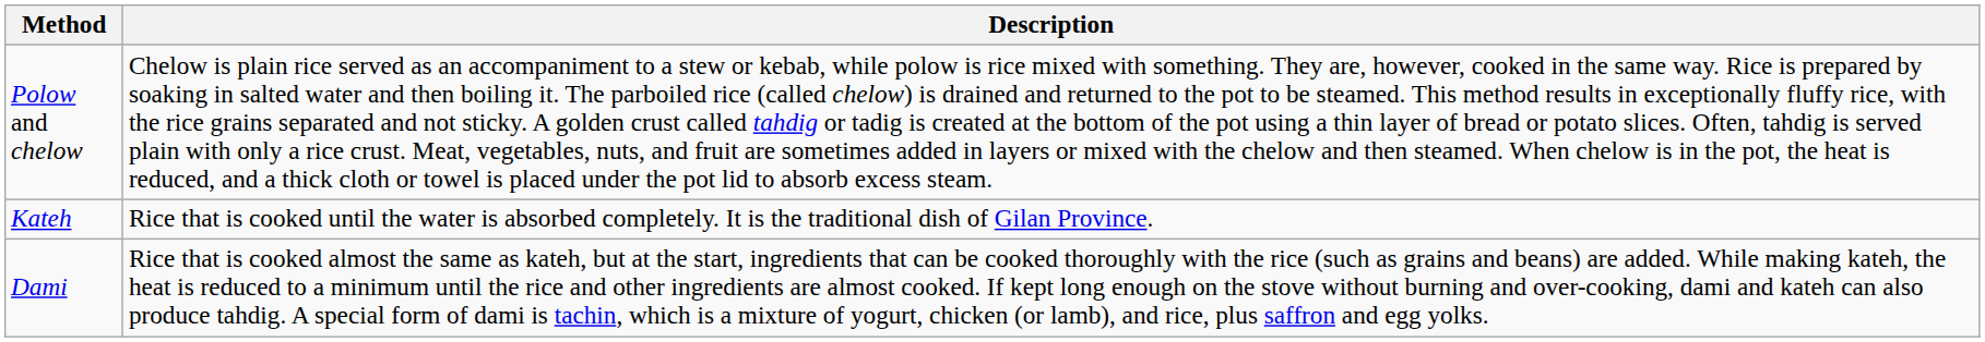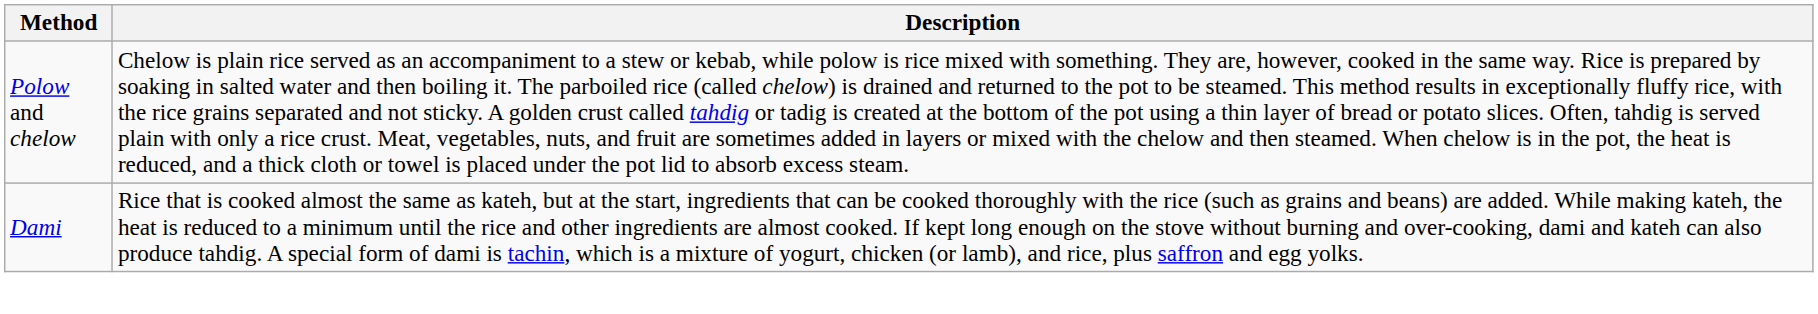- row: Kateh | Rice that is cooked until the water is absorbed completely. It is the traditional dish of Gilan Province.
